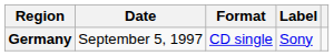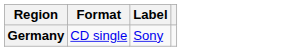- column: Date | September 5, 1997
